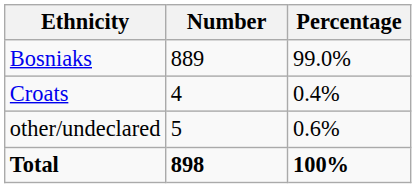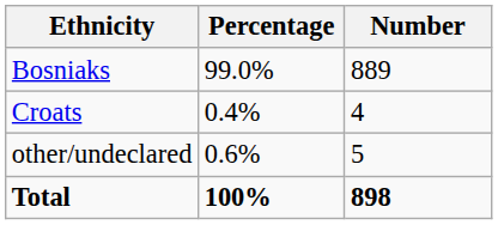columns swapped: Number <-> Percentage
